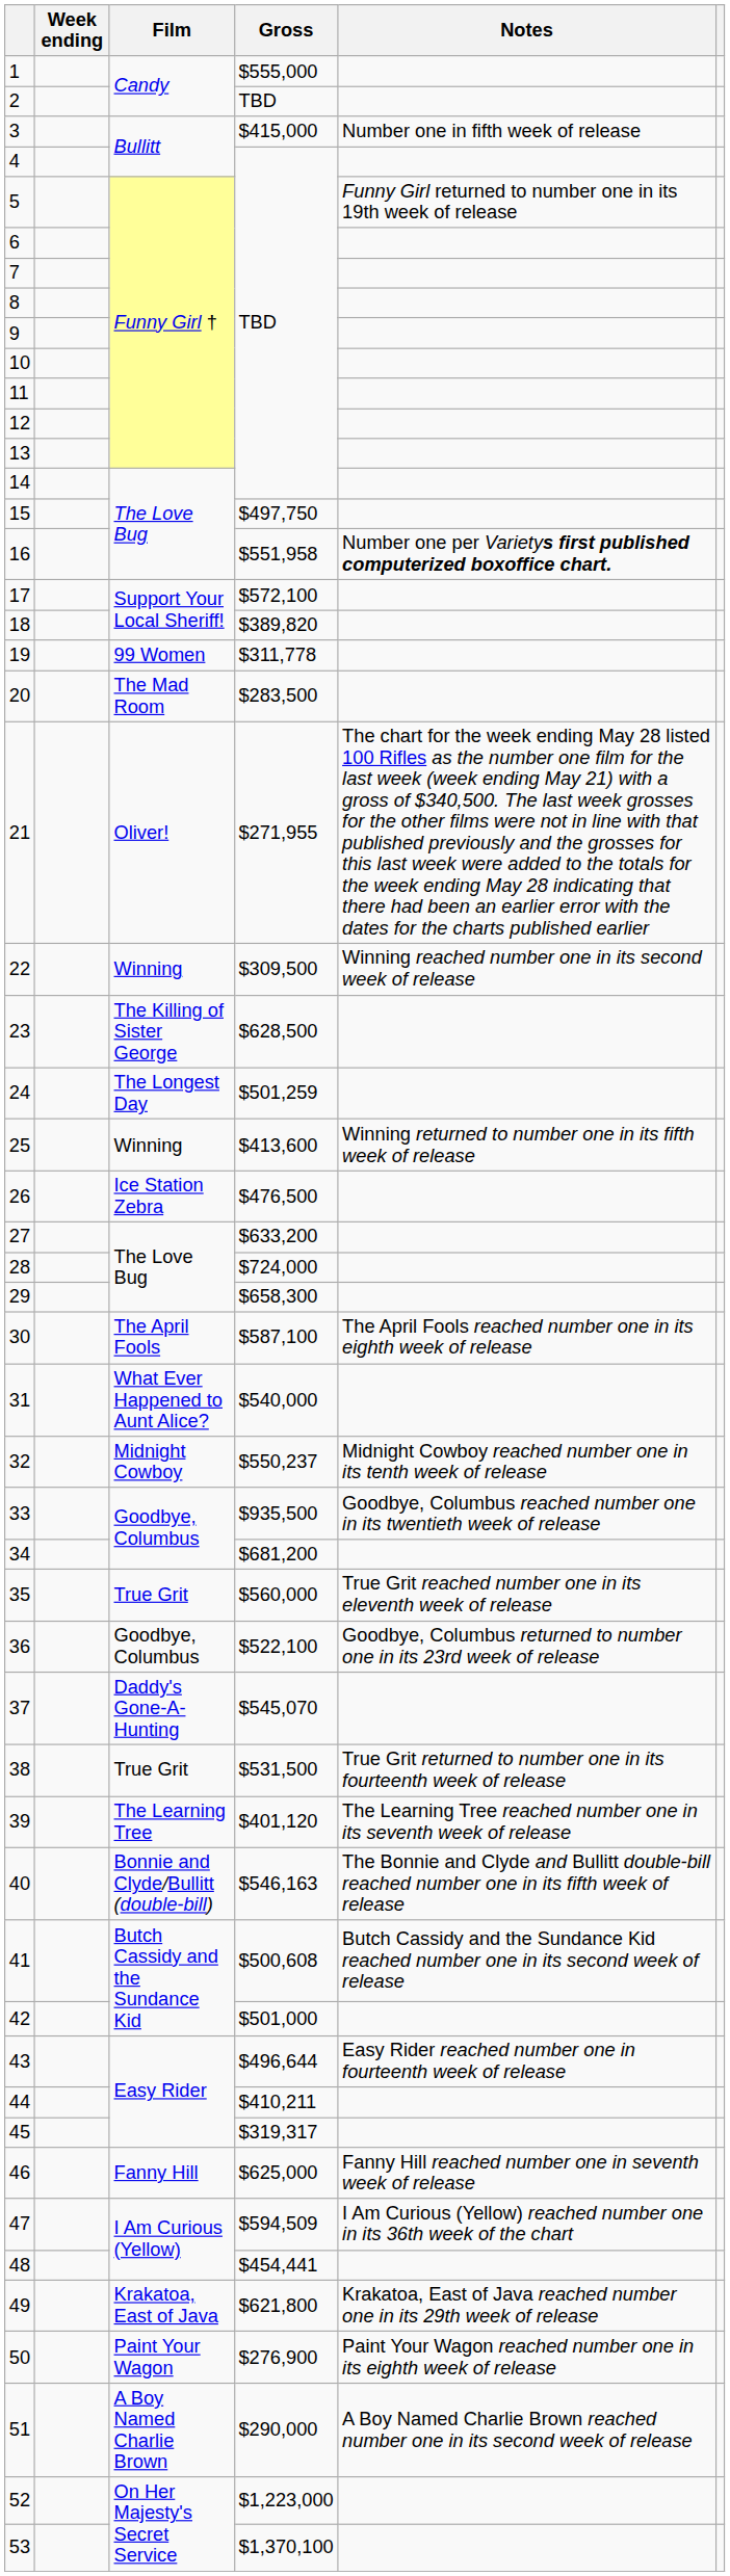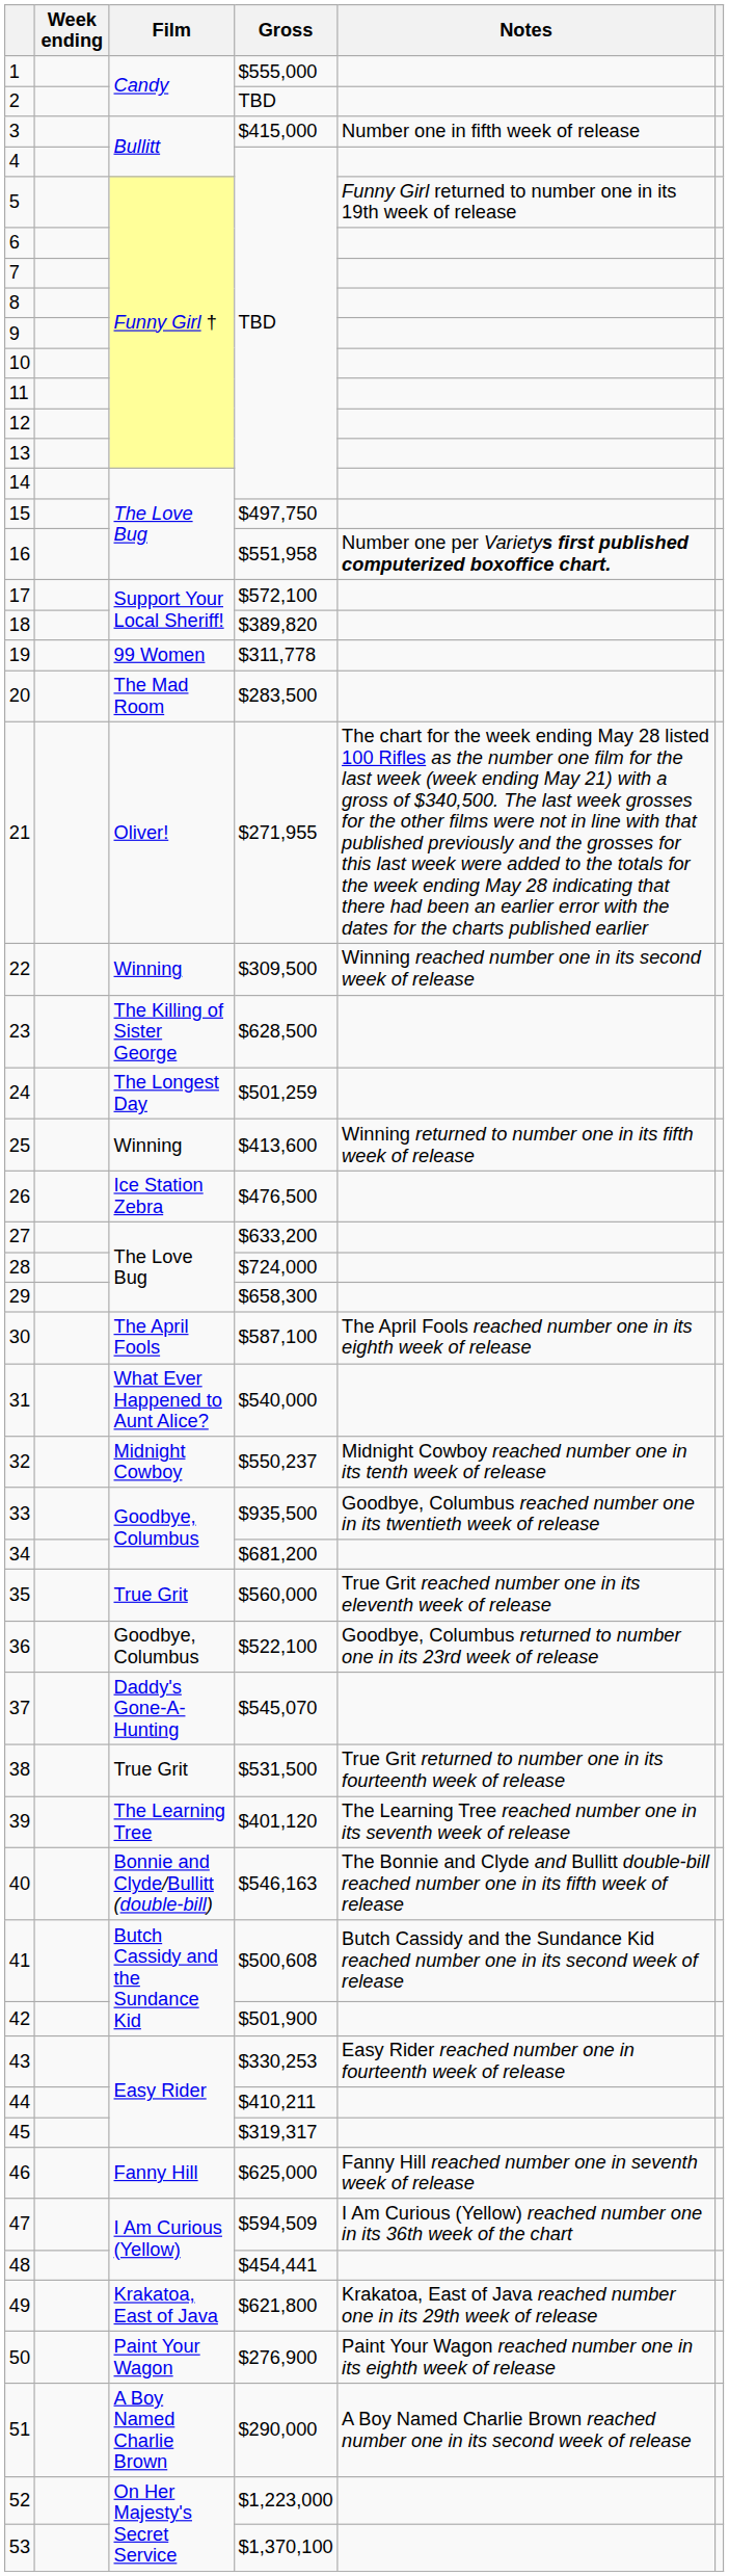42 | Gross: $501,000 -> $501,900
43 | Gross: $496,644 -> $330,253
